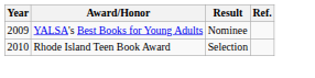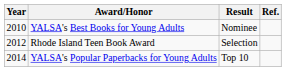YALSA's Best Books for Young Adults | Year: 2009 -> 2010
Rhode Island Teen Book Award | Year: 2010 -> 2012
+ row: 2014 | YALSA's Popular Paperbacks for Young Adults | Top 10
